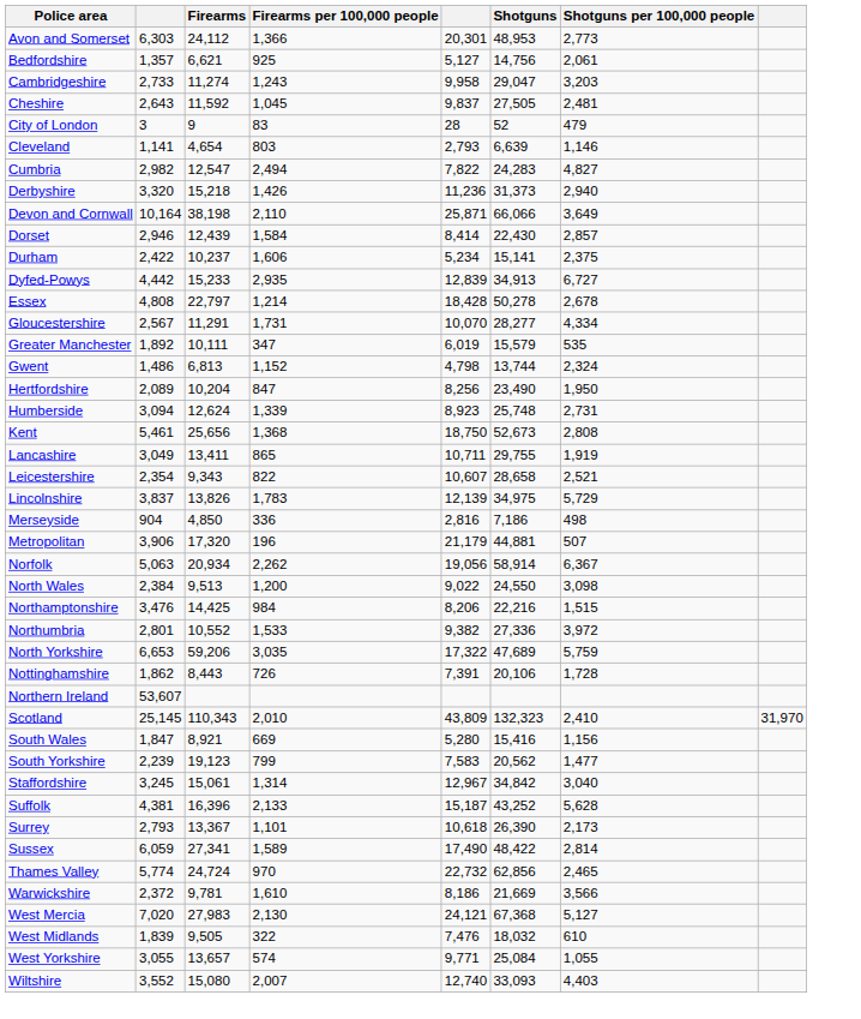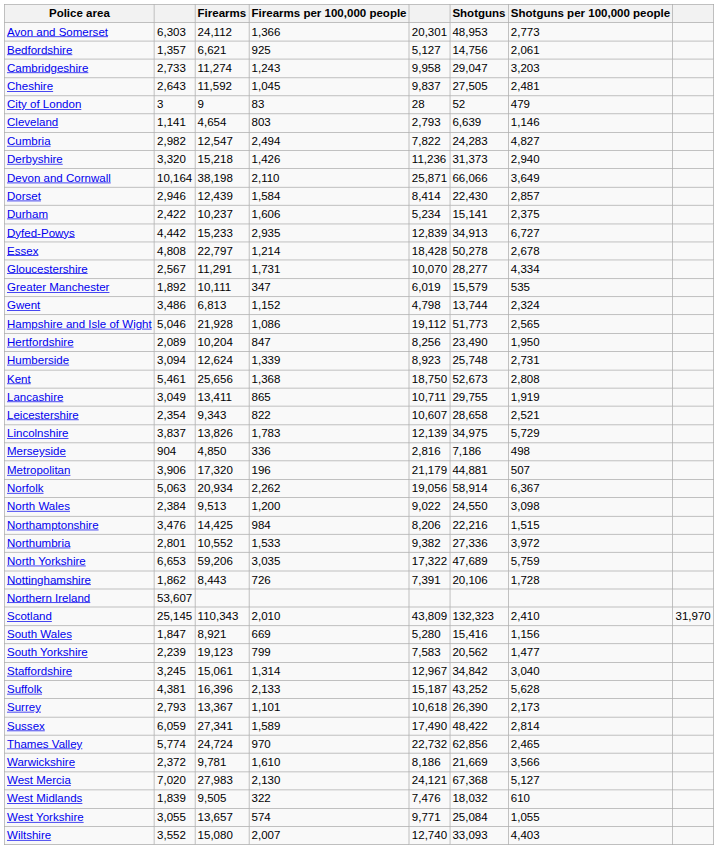Gwent | column 2: 1,486 -> 3,486
+ row: Hampshire and Isle of Wight | 5,046 | 21,928 | 1,086 | 19,112 | 51,773 | 2,565
